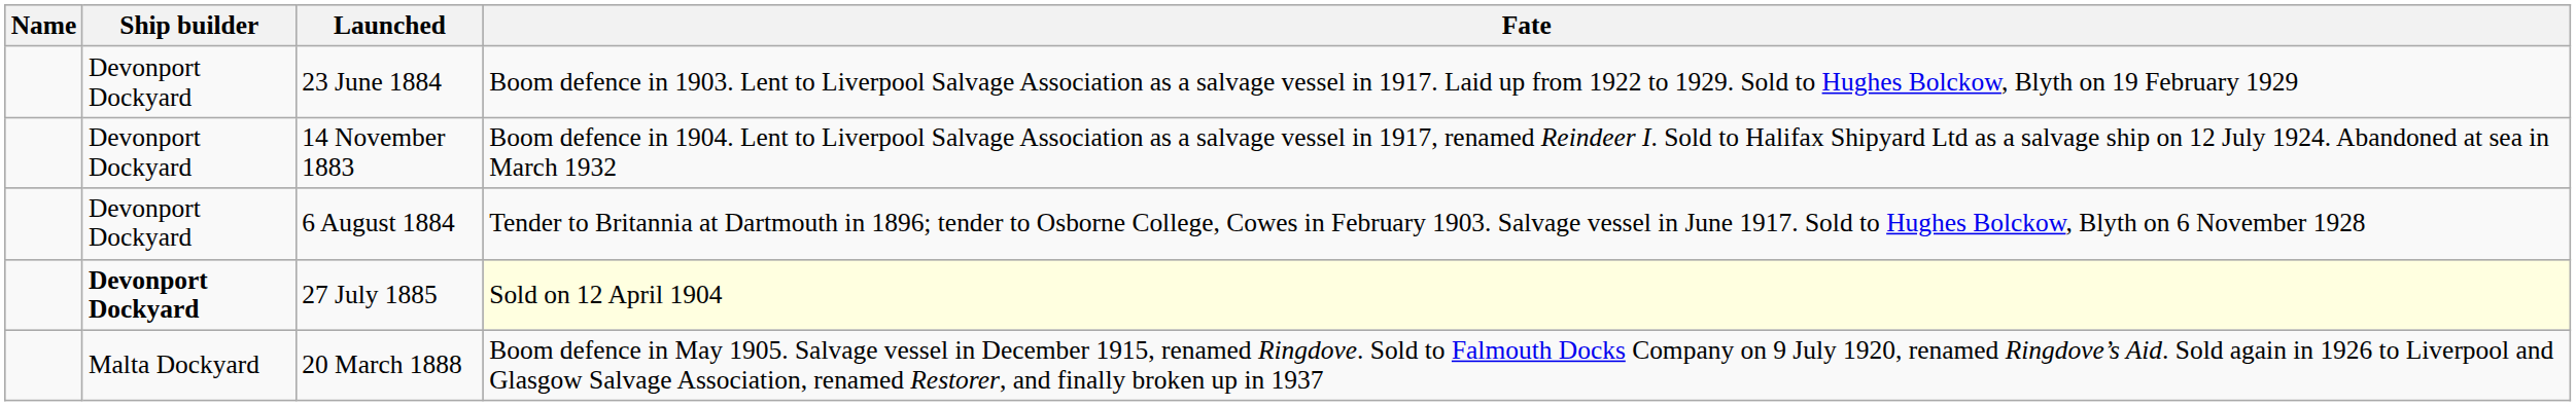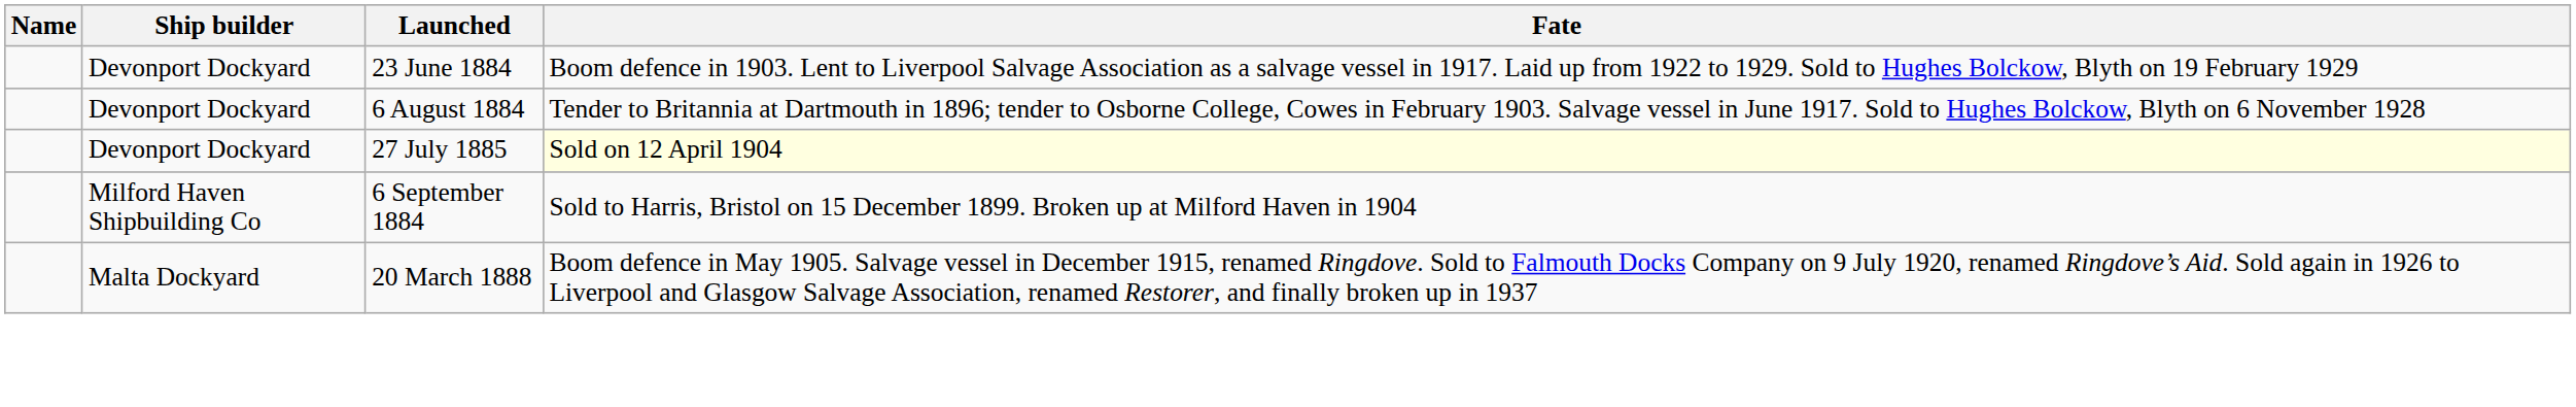- row: Devonport Dockyard | 14 November 1883 | Boom defence in 1904. Lent to Liverpool Salvage Association as a salvage vessel in 1917, renamed Reindeer I. Sold to Halifax Shipyard Ltd as a salvage ship on 12 July 1924. Abandoned at sea in March 1932
27 July 1885 | Ship builder: bold -> normal
+ row: Milford Haven Shipbuilding Co | 6 September 1884 | Sold to Harris, Bristol on 15 December 1899. Broken up at Milford Haven in 1904
